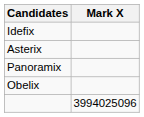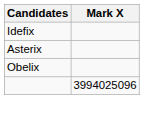- row: Panoramix
